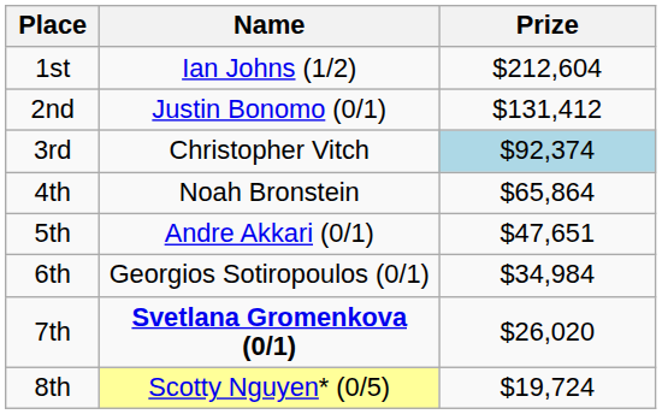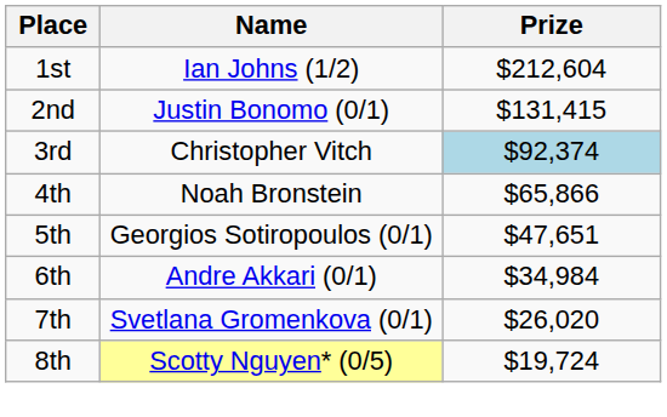2nd | Prize: $131,412 -> $131,415
4th | Prize: $65,864 -> $65,866
5th | Name: Andre Akkari (0/1) -> Georgios Sotiropoulos (0/1)
6th | Name: Georgios Sotiropoulos (0/1) -> Andre Akkari (0/1)
7th | Name: bold -> normal
